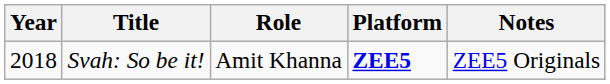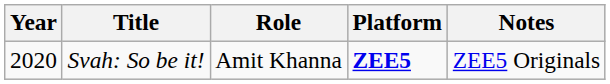Svah: So be it! | Year: 2018 -> 2020
